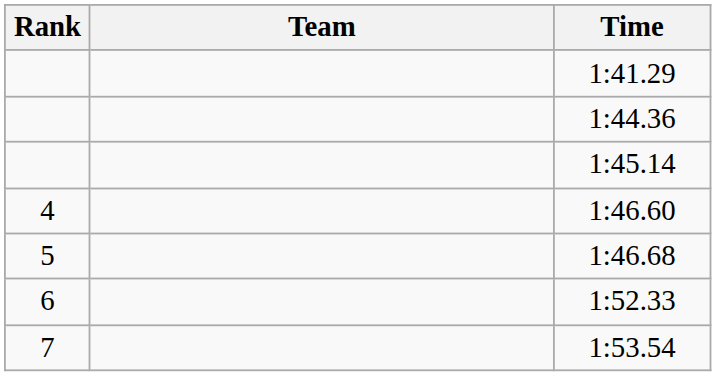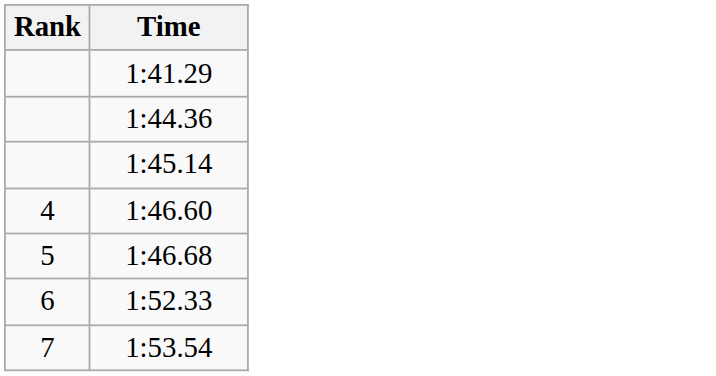- column: Team
